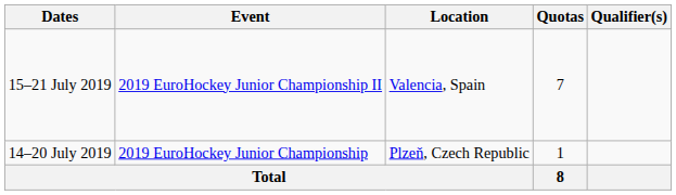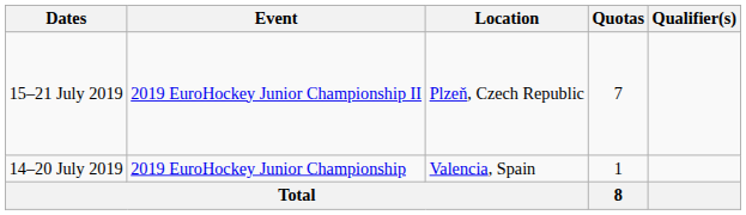15–21 July 2019 | Location: Valencia, Spain -> Plzeň, Czech Republic
14–20 July 2019 | Location: Plzeň, Czech Republic -> Valencia, Spain
